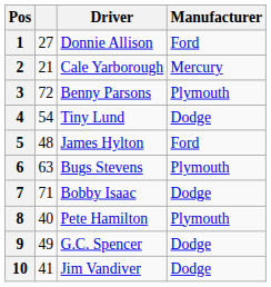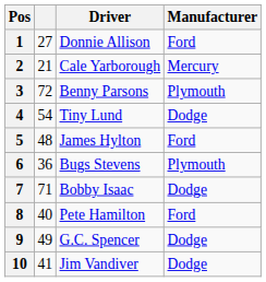6 | column 2: 63 -> 36
8 | Manufacturer: Plymouth -> Ford
